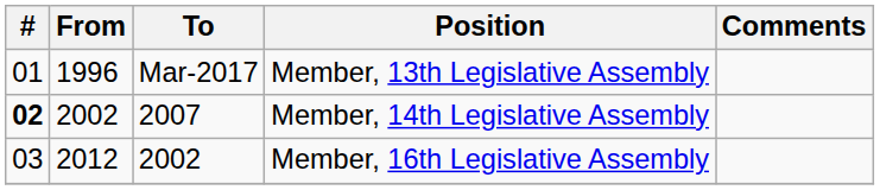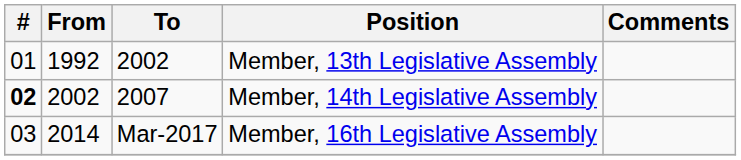Member, 13th Legislative Assembly | From: 1996 -> 1992
Member, 13th Legislative Assembly | To: Mar-2017 -> 2002
Member, 16th Legislative Assembly | From: 2012 -> 2014
Member, 16th Legislative Assembly | To: 2002 -> Mar-2017
